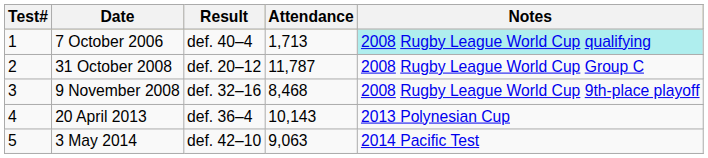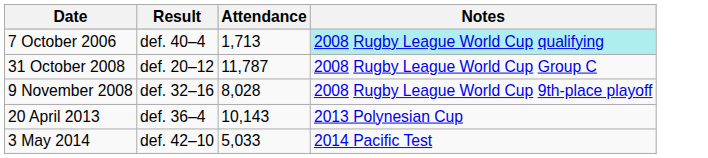- column: Test# | 1 | 2 | 3 | 4 | 5
9 November 2008 | Attendance: 8,468 -> 8,028
3 May 2014 | Attendance: 9,063 -> 5,033
